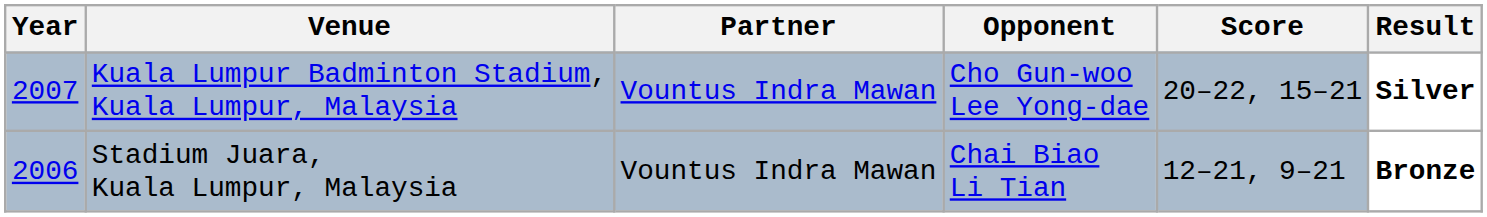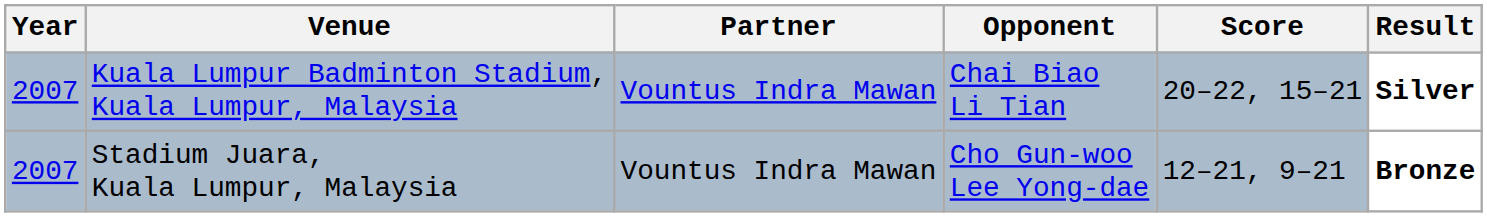Kuala Lumpur Badminton Stadium, Kuala Lumpur, Malaysia | Opponent: Cho Gun-woo Lee Yong-dae -> Chai Biao Li Tian
Stadium Juara, Kuala Lumpur, Malaysia | Year: 2006 -> 2007
Stadium Juara, Kuala Lumpur, Malaysia | Opponent: Chai Biao Li Tian -> Cho Gun-woo Lee Yong-dae
